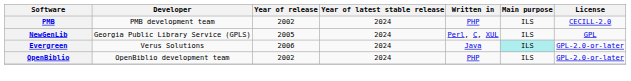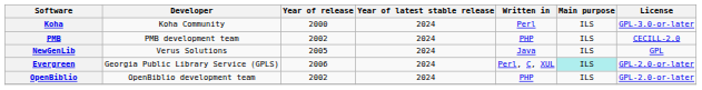+ row: Koha | Koha Community | 2000 | 2024 | Perl | ILS | GPL-3.0-or-later
NewGenLib | Developer: Georgia Public Library Service (GPLS) -> Verus Solutions
NewGenLib | Written in: Perl, C, XUL -> Java
Evergreen | Developer: Verus Solutions -> Georgia Public Library Service (GPLS)
Evergreen | Written in: Java -> Perl, C, XUL
